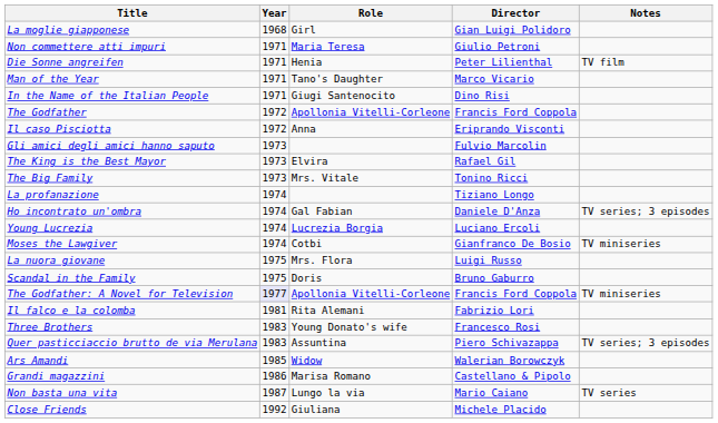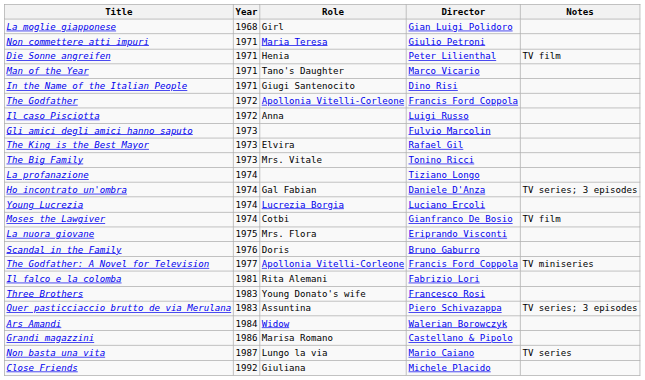Il caso Pisciotta | Director: Eriprando Visconti -> Luigi Russo
Moses the Lawgiver | Notes: TV miniseries -> TV film
La nuora giovane | Director: Luigi Russo -> Eriprando Visconti
Scandal in the Family | Year: 1975 -> 1976
The Godfather: A Novel for Television | Year: lavender background -> no background
Ars Amandi | Year: 1985 -> 1984
